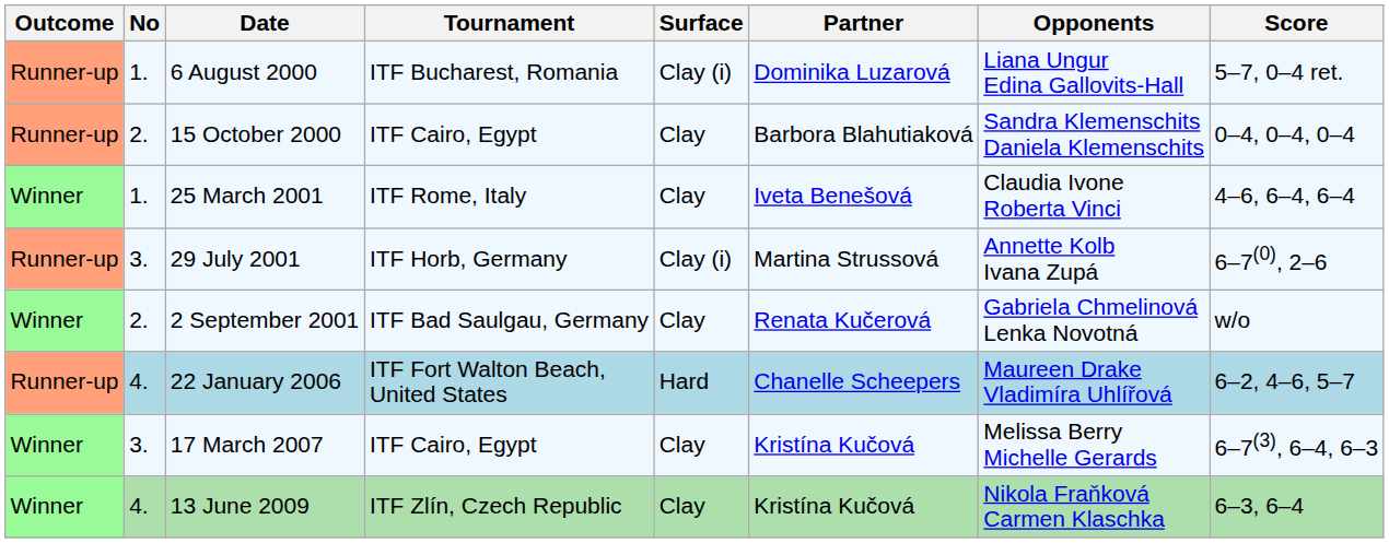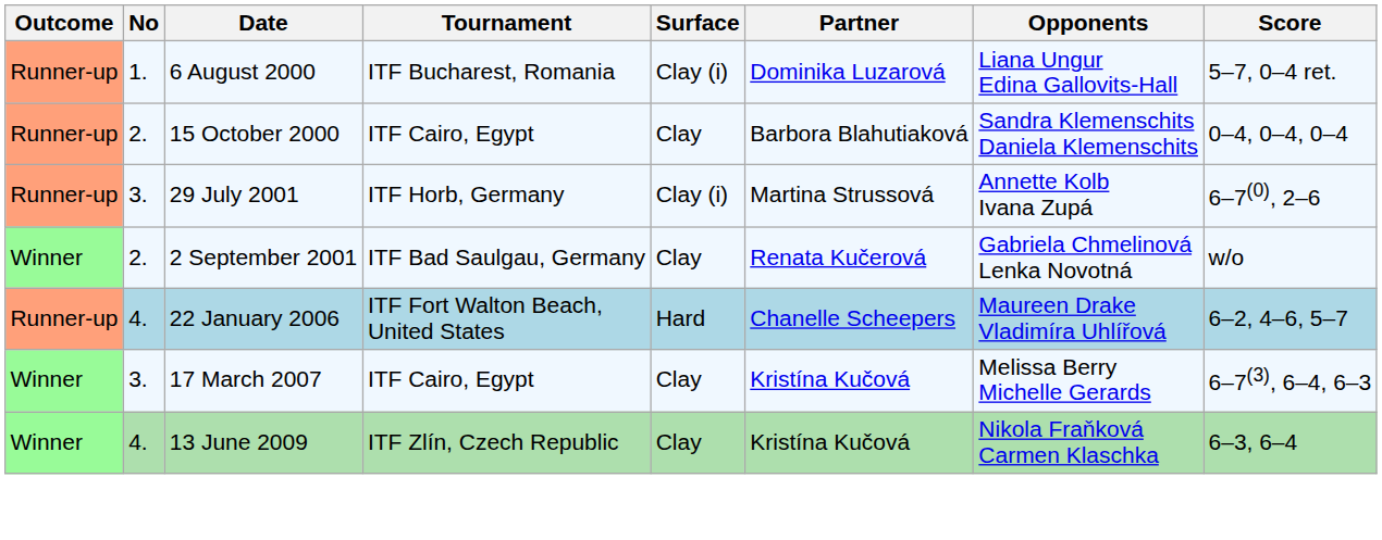- row: Winner | 1. | 25 March 2001 | ITF Rome, Italy | Clay | Iveta Benešová | Claudia Ivone Roberta Vinci | 4–6, 6–4, 6–4
